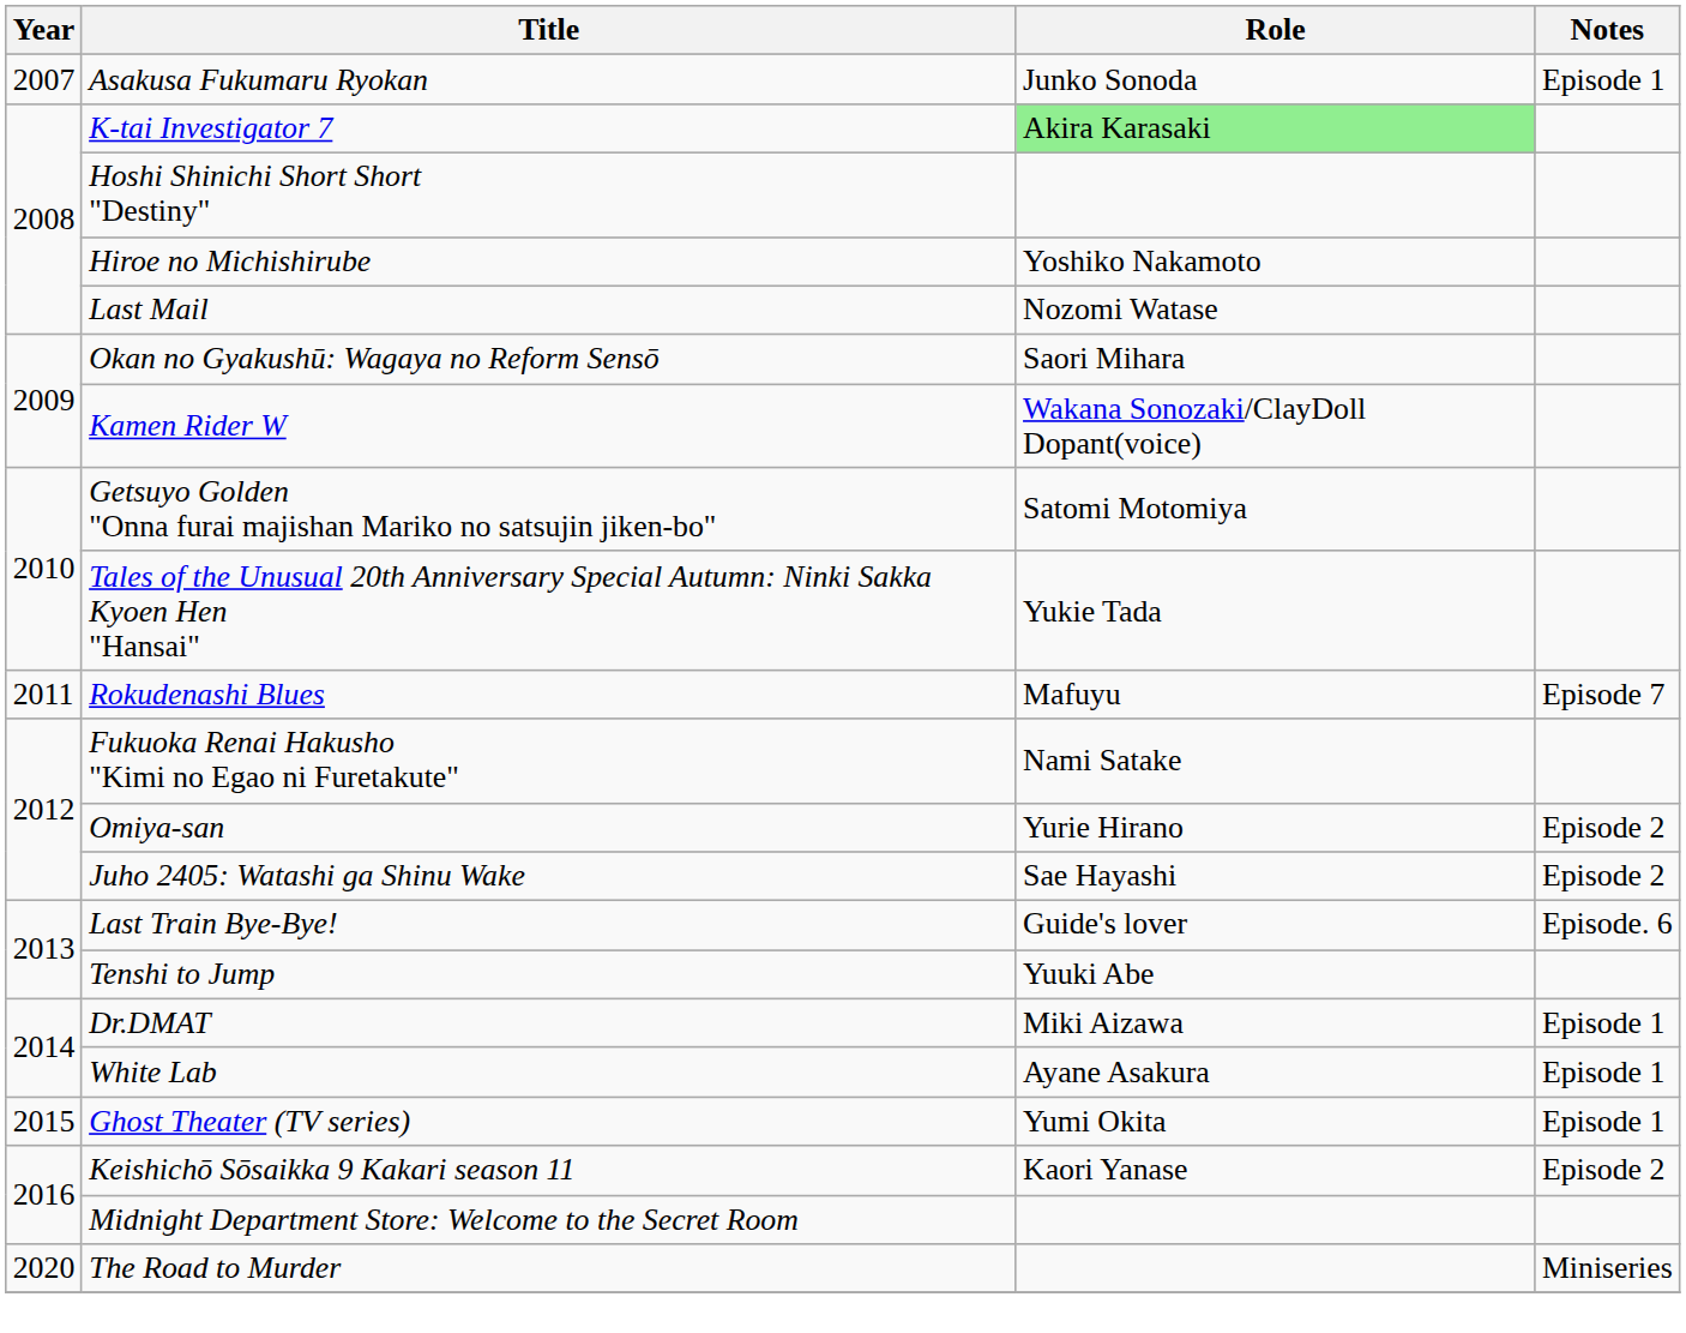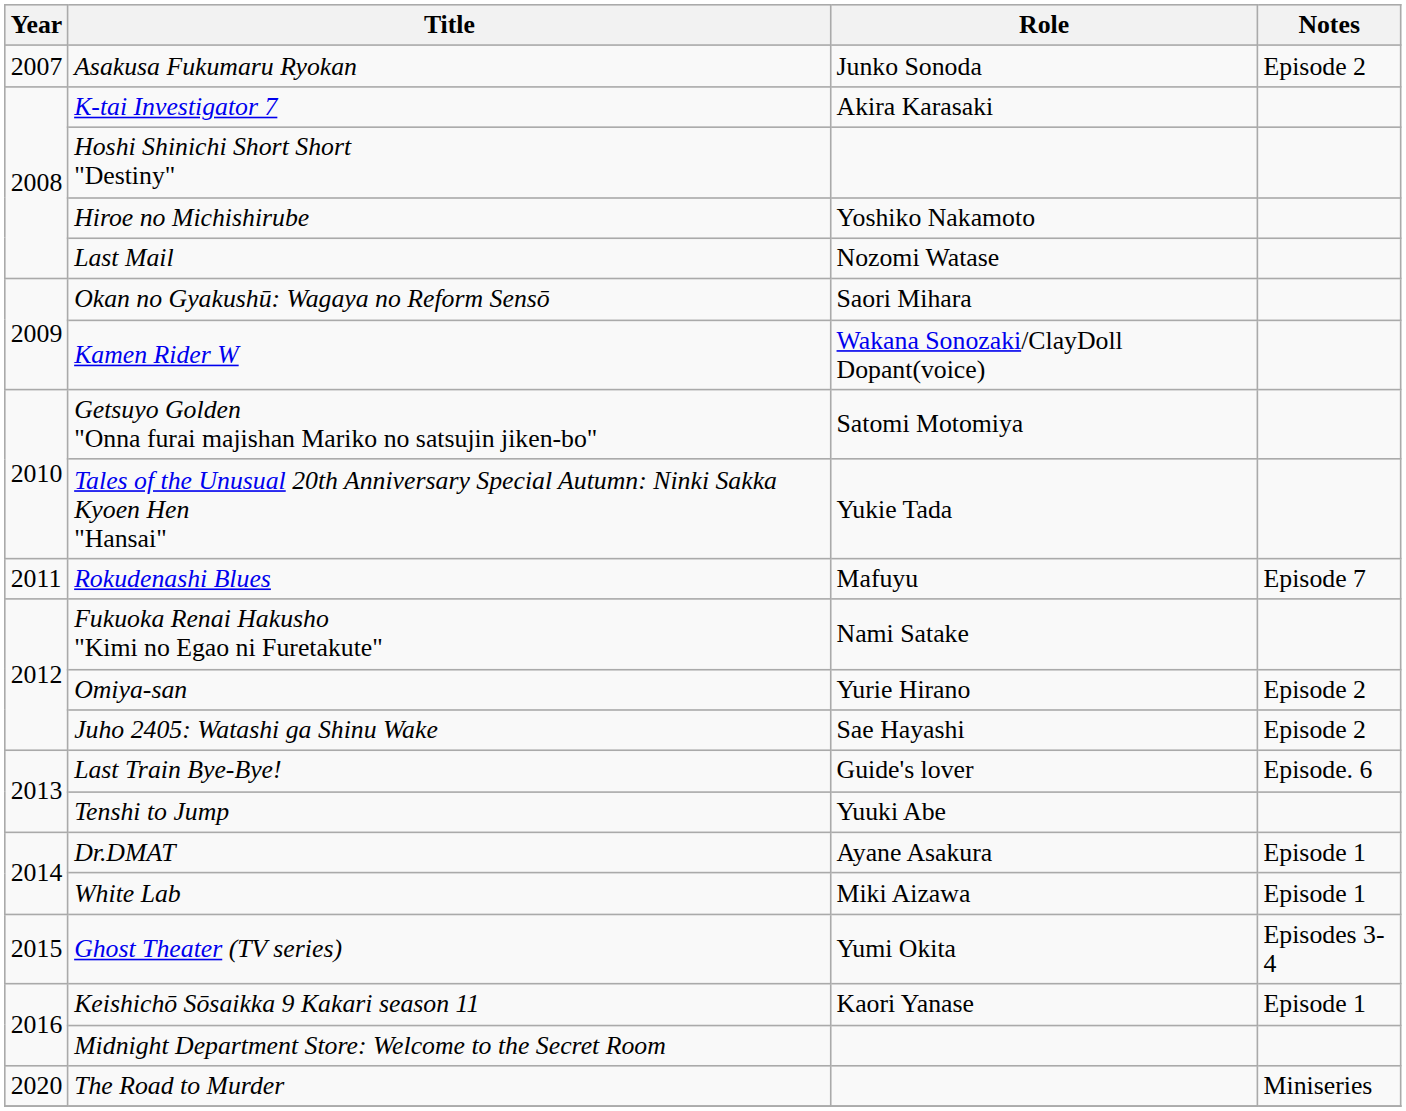Asakusa Fukumaru Ryokan | Notes: Episode 1 -> Episode 2
K-tai Investigator 7 | Role: lightgreen background -> no background
Dr.DMAT | Role: Miki Aizawa -> Ayane Asakura
White Lab | Role: Ayane Asakura -> Miki Aizawa
Ghost Theater (TV series) | Notes: Episode 1 -> Episodes 3-4
Keishichō Sōsaikka 9 Kakari season 11 | Notes: Episode 2 -> Episode 1
